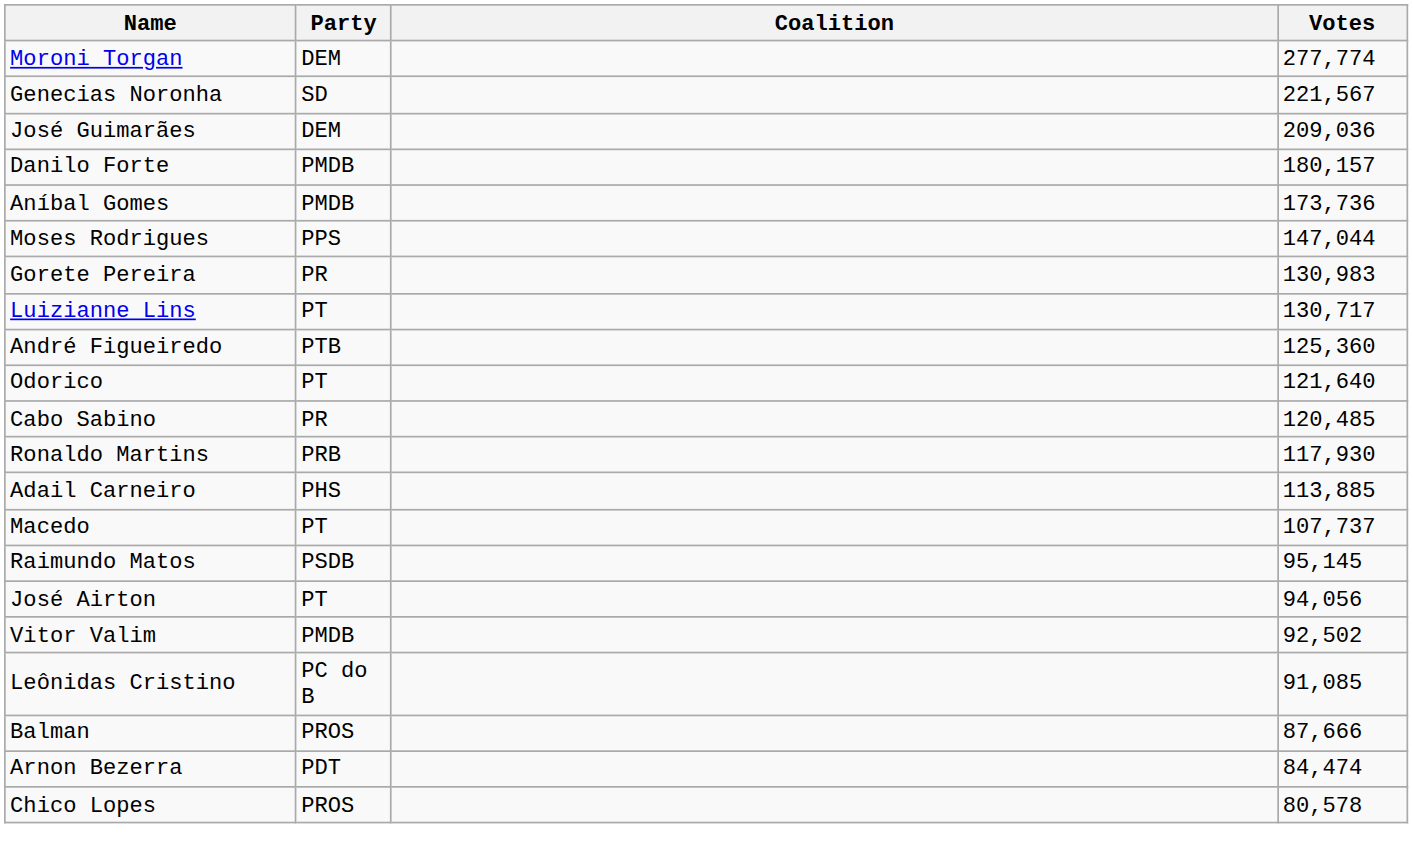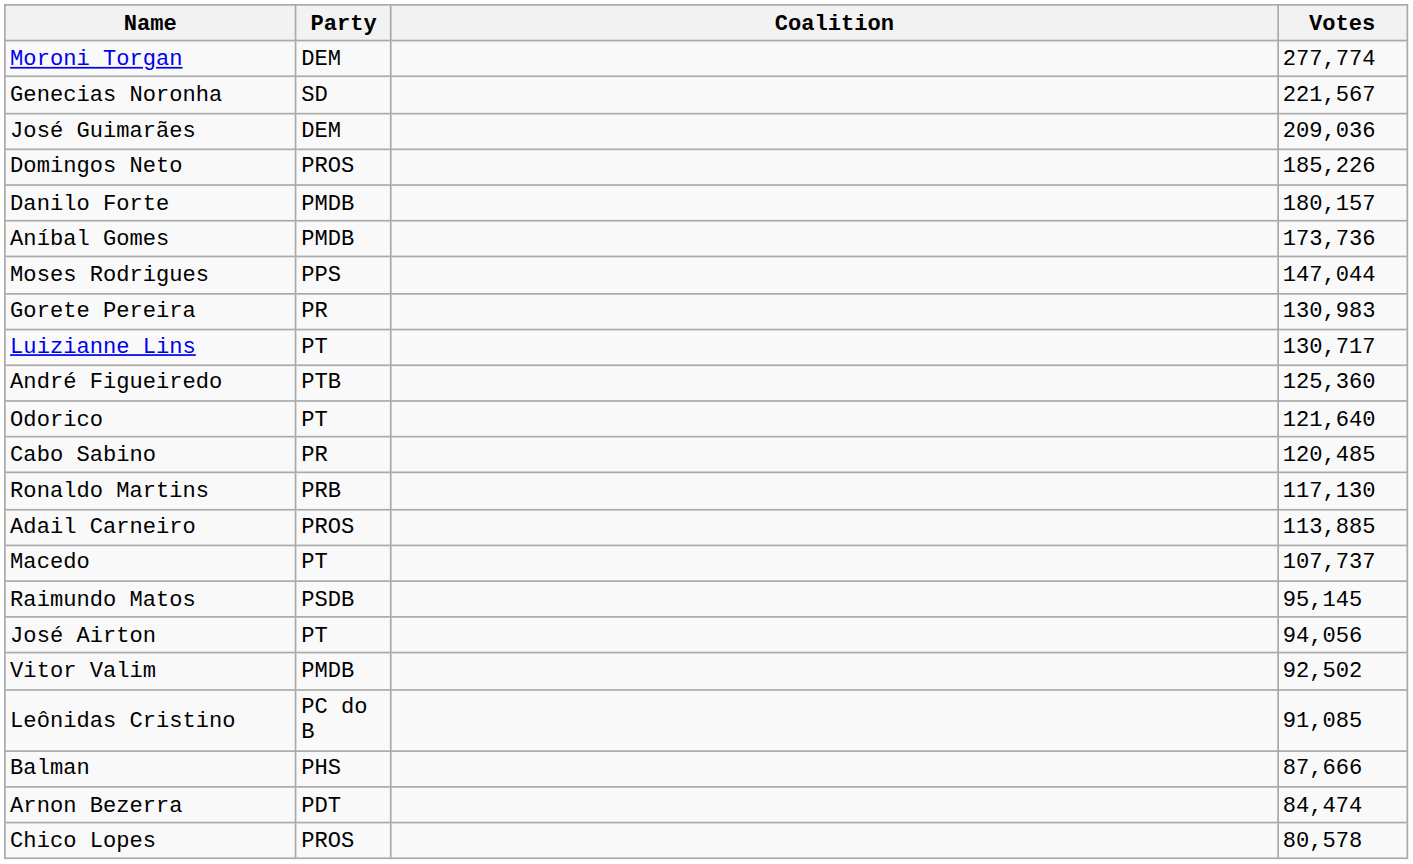+ row: Domingos Neto | PROS | 185,226
Ronaldo Martins | Votes: 117,930 -> 117,130
Adail Carneiro | Party: PHS -> PROS
Balman | Party: PROS -> PHS
